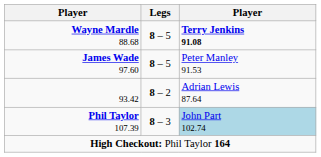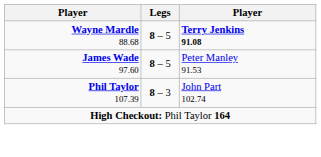- row: 93.42 | 8 – 2 | Adrian Lewis 87.64
Phil Taylor 107.39 | column 3: lightblue background -> no background
